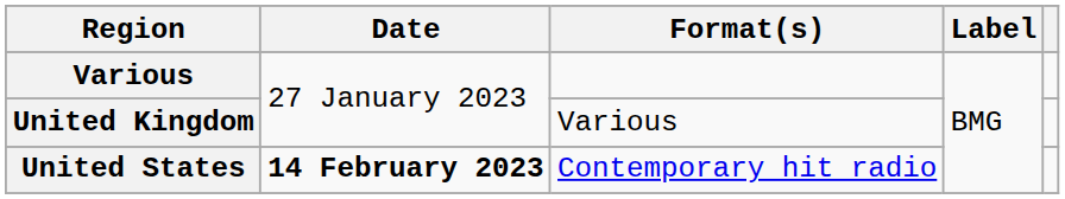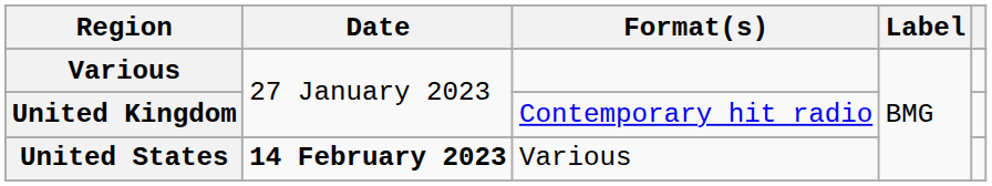United Kingdom | Format(s): Various -> Contemporary hit radio
United States | Format(s): Contemporary hit radio -> Various
